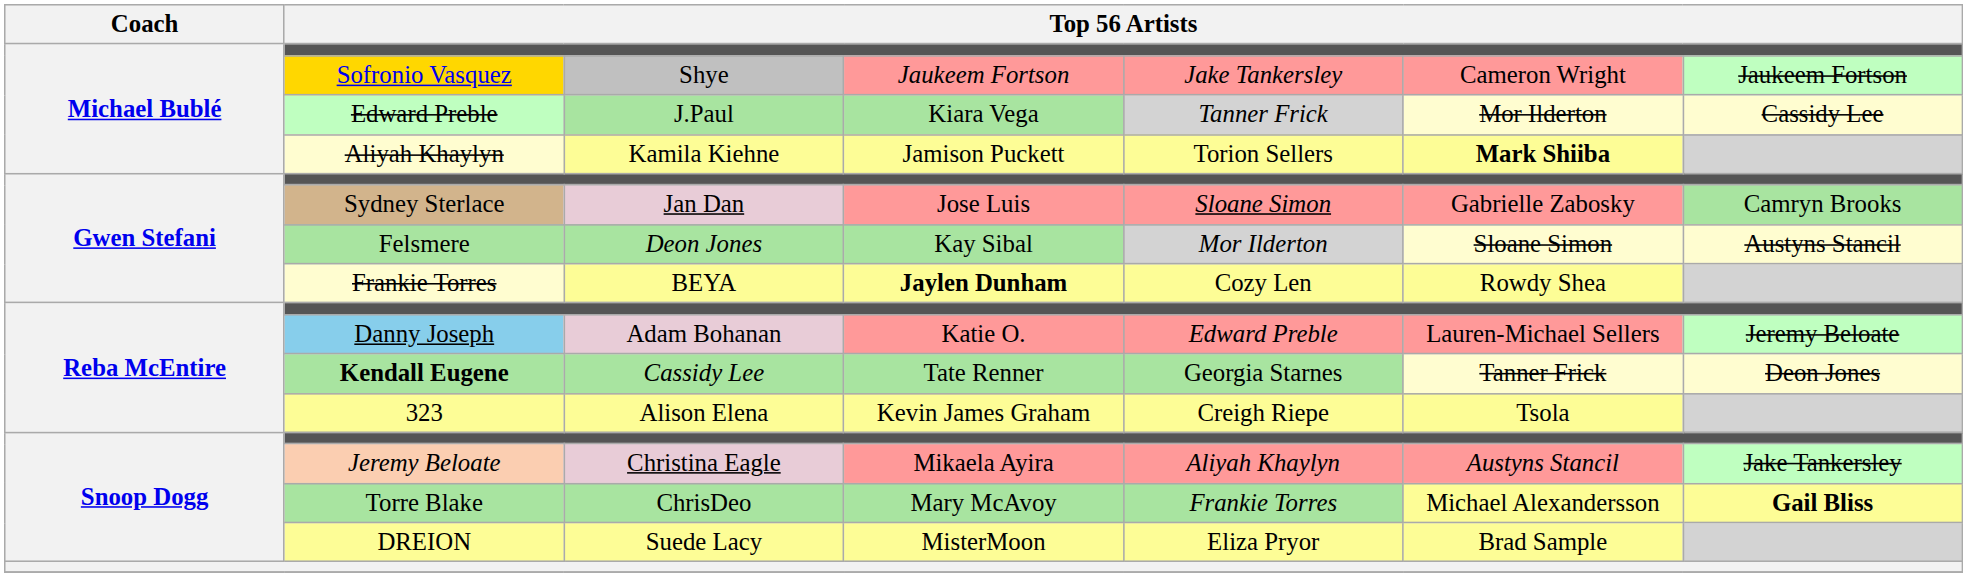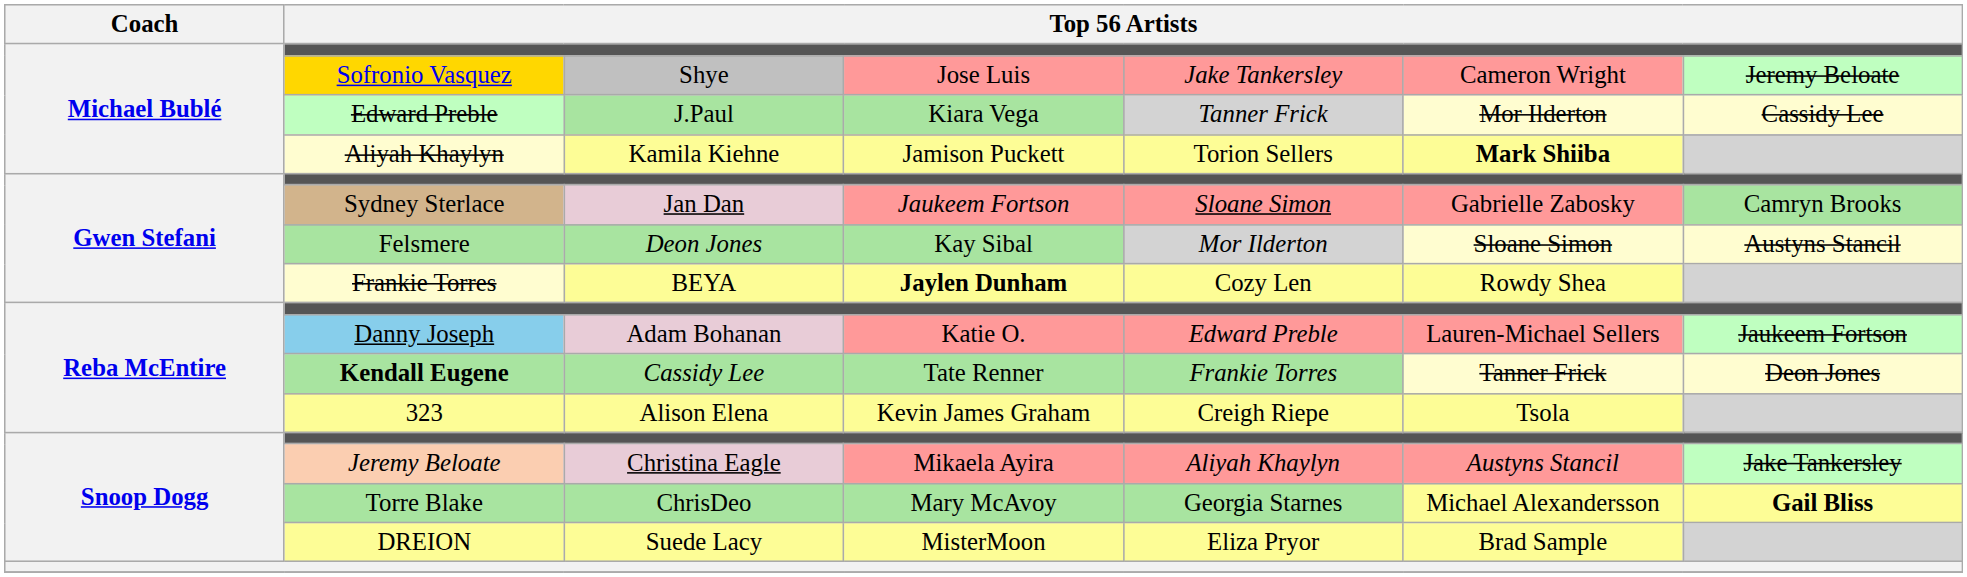Sofronio Vasquez | column 4: Jaukeem Fortson -> Jose Luis
Sofronio Vasquez | column 7: Jaukeem Fortson -> Jeremy Beloate
Sydney Sterlace | column 4: Jose Luis -> Jaukeem Fortson
Danny Joseph | column 7: Jeremy Beloate -> Jaukeem Fortson
Kendall Eugene | column 5: Georgia Starnes -> Frankie Torres
Torre Blake | column 5: Frankie Torres -> Georgia Starnes
